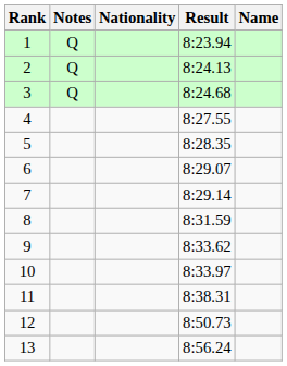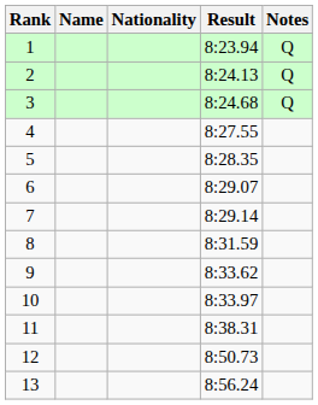columns swapped: Name <-> Notes
